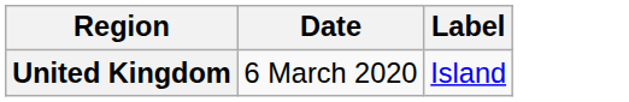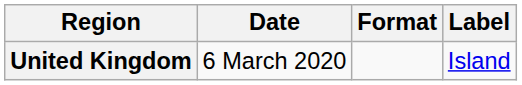+ column: Format
